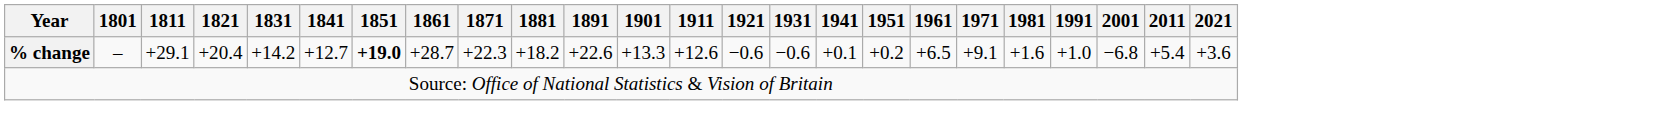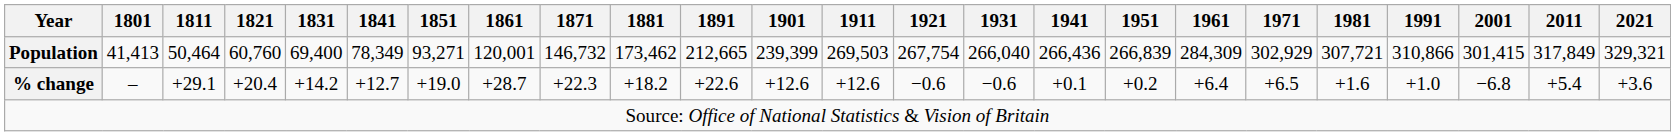+ row: Population | 41,413 | 50,464 | 60,760 | 69,400 | 78,349 | 93,271 | 120,001 | 146,732 | 173,462 | 212,665 | 239,399 | 269,503 | 267,754 | 266,040 | 266,436 | 266,839 | 284,309 | 302,929 | 307,721 | 310,866 | 301,415 | 317,849 | 329,321
% change | 1851: bold -> normal
% change | 1901: +13.3 -> +12.6
% change | 1961: +6.5 -> +6.4
% change | 1971: +9.1 -> +6.5
